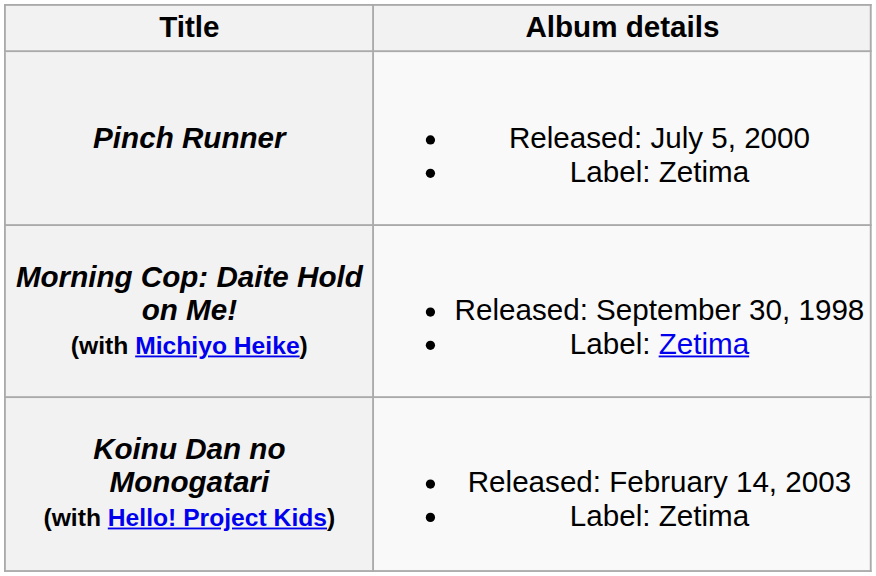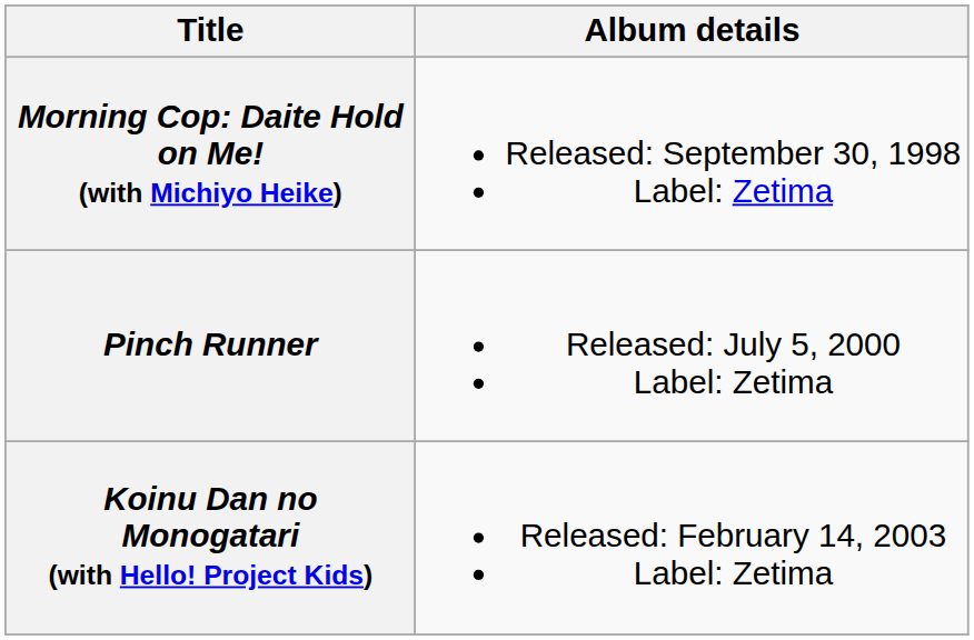rows swapped: Morning Cop: Daite Hold on Me! (with Michiyo Heike) <-> Pinch Runner
